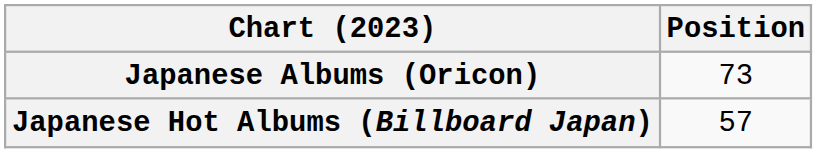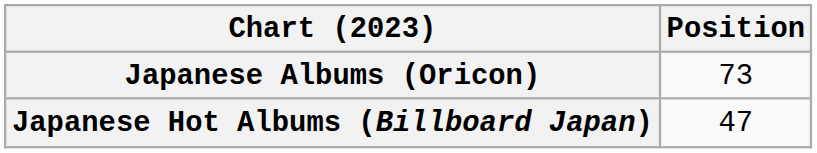Japanese Hot Albums (Billboard Japan) | Position: 57 -> 47
